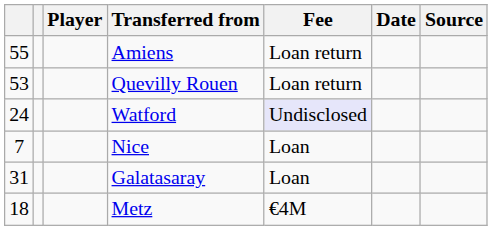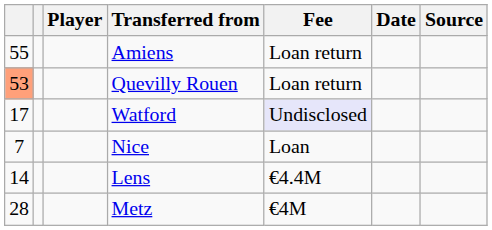Quevilly Rouen | column 1: no background -> lightsalmon background
Watford | column 1: 24 -> 17
- row: 31 | Galatasaray | Loan
+ row: 14 | Lens | €4.4M
Metz | column 1: 18 -> 28
